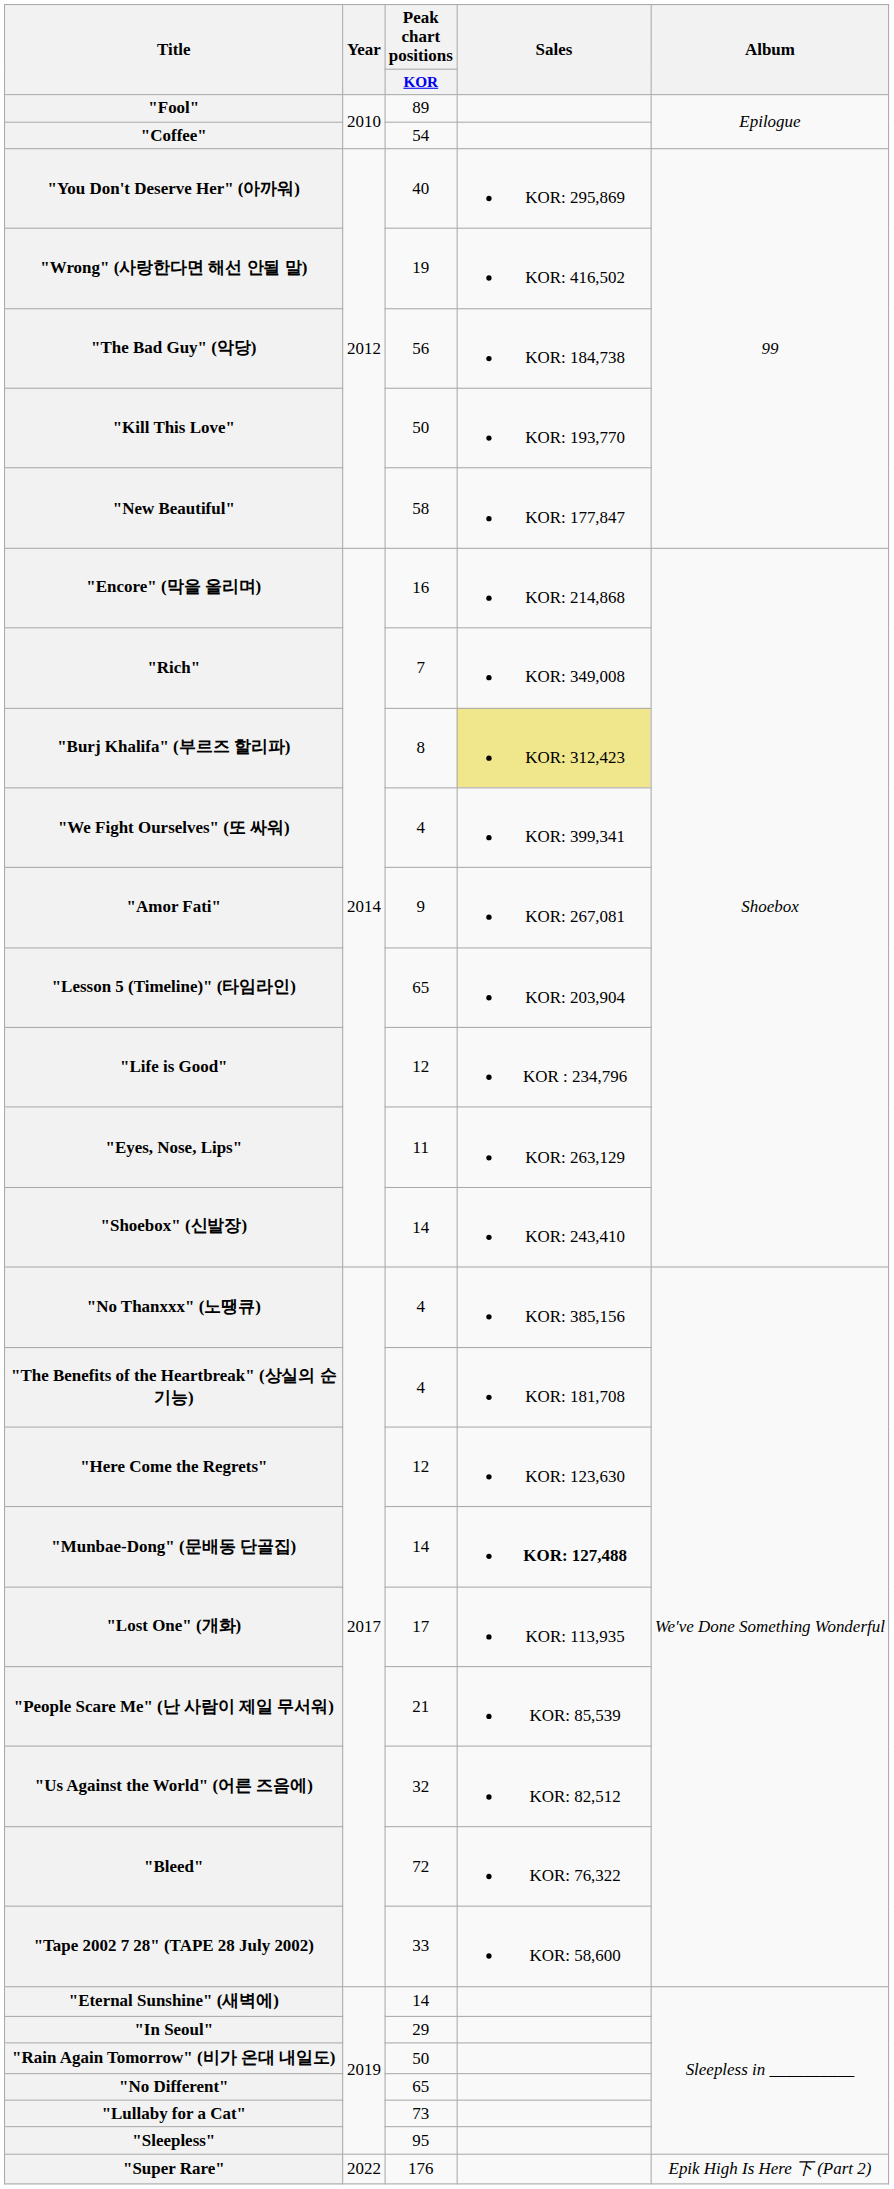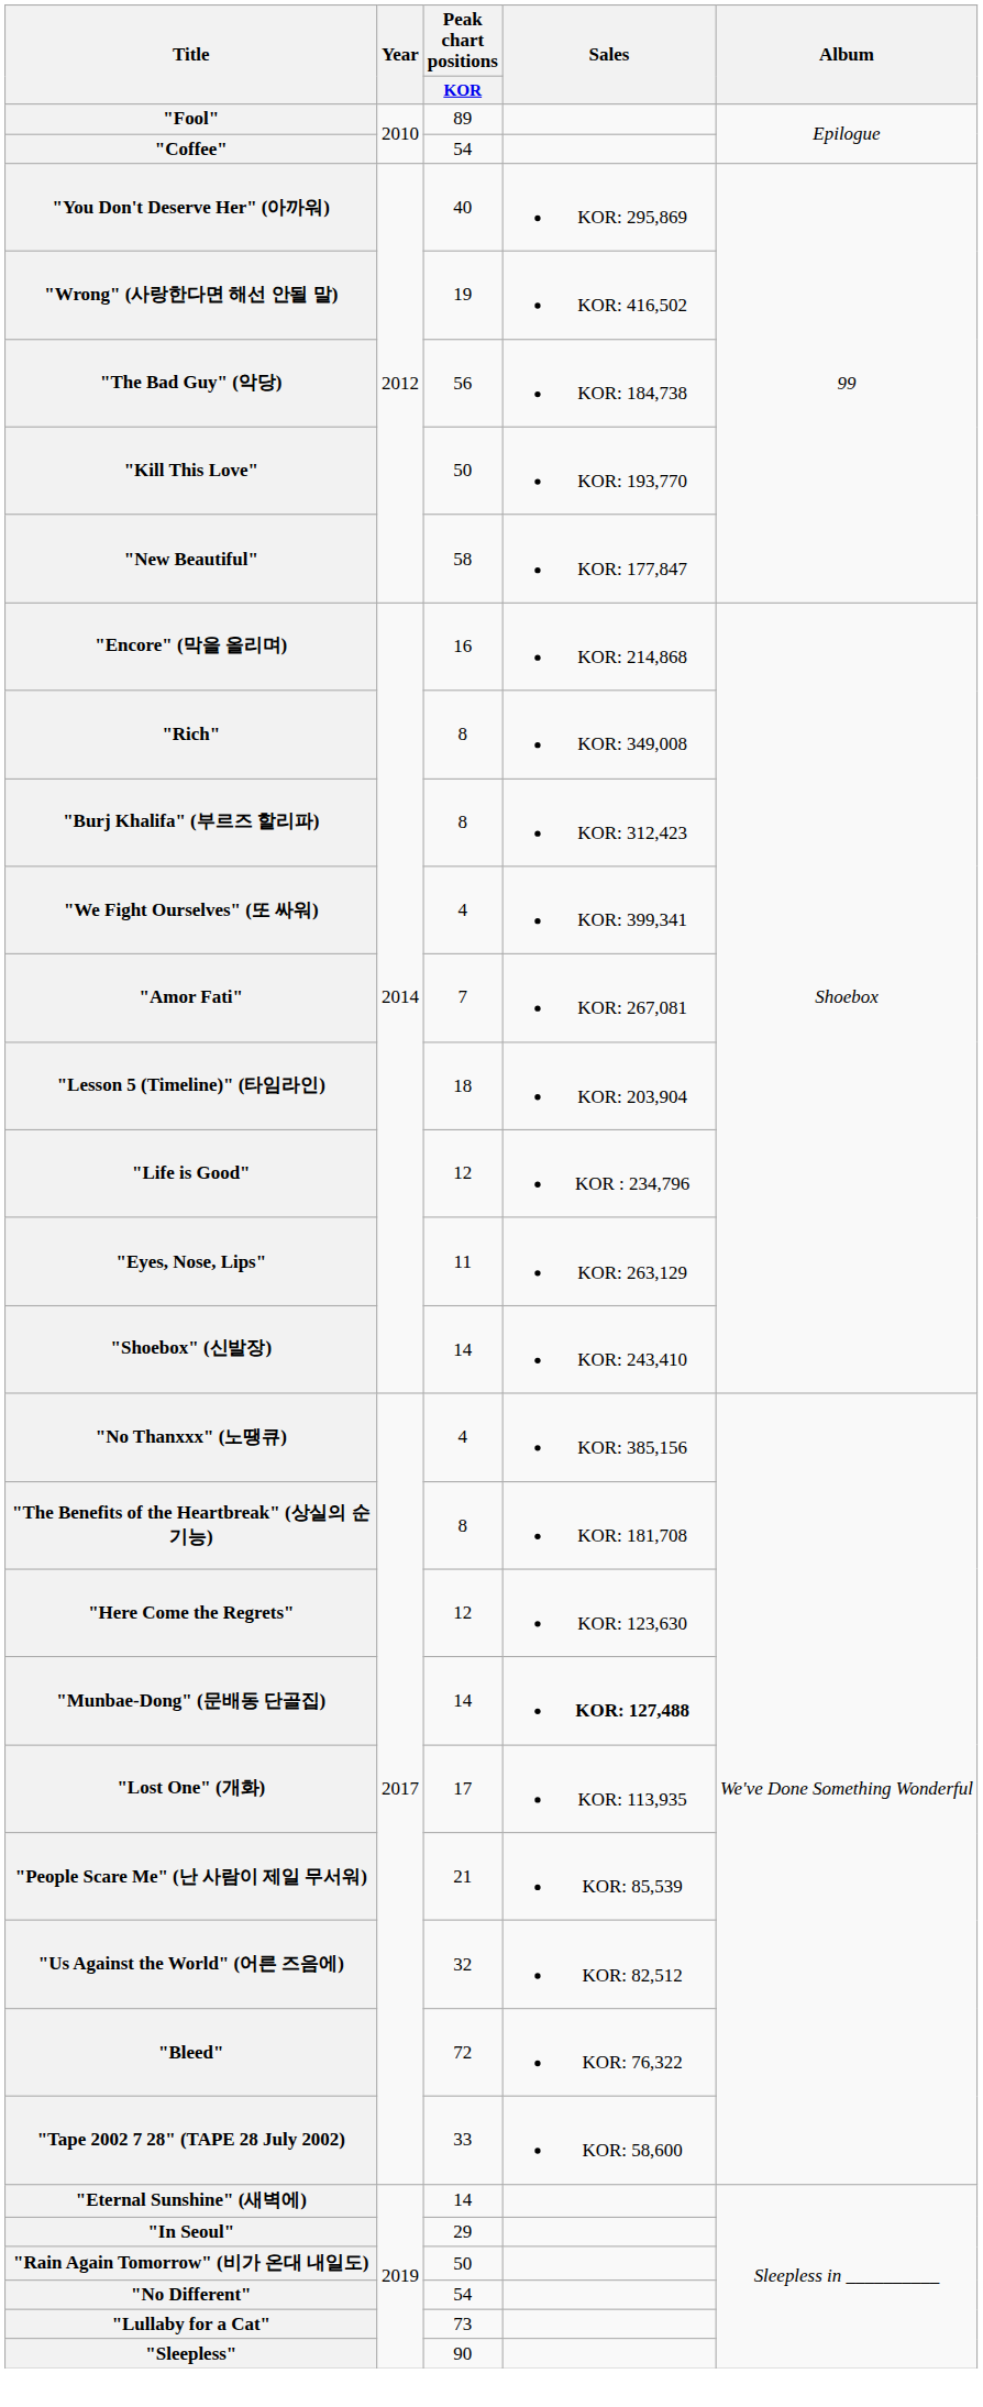"Rich" | Peak chart positions / KOR: 7 -> 8
"Burj Khalifa" (부르즈 할리파) | Sales: khaki background -> no background
"Amor Fati" | Peak chart positions / KOR: 9 -> 7
"Lesson 5 (Timeline)" (타임라인) | Peak chart positions / KOR: 65 -> 18
"The Benefits of the Heartbreak" (상실의 순기능) | Peak chart positions / KOR: 4 -> 8
"No Different" | Peak chart positions / KOR: 65 -> 54
"Sleepless" | Peak chart positions / KOR: 95 -> 90
- row: "Super Rare" | 2022 | 176 | Epik High Is Here 下 (Part 2)
